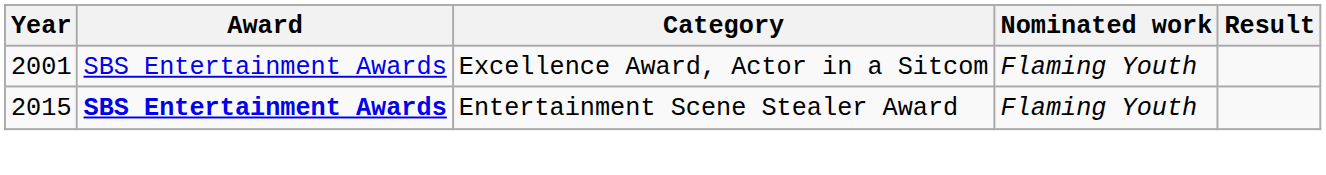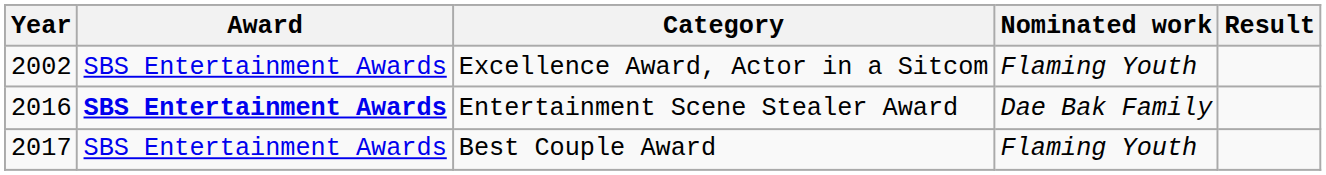Excellence Award, Actor in a Sitcom | Year: 2001 -> 2002
Entertainment Scene Stealer Award | Year: 2015 -> 2016
Entertainment Scene Stealer Award | Nominated work: Flaming Youth -> Dae Bak Family
+ row: 2017 | SBS Entertainment Awards | Best Couple Award | Flaming Youth
